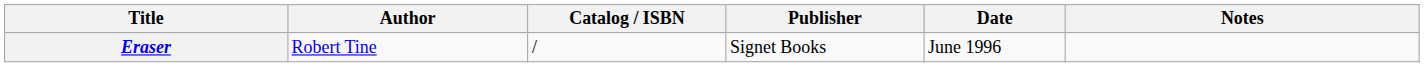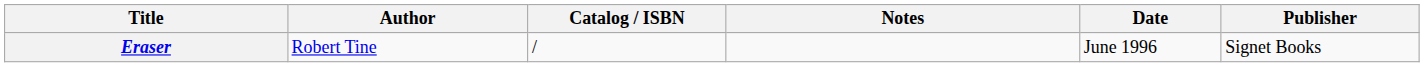columns swapped: Publisher <-> Notes
